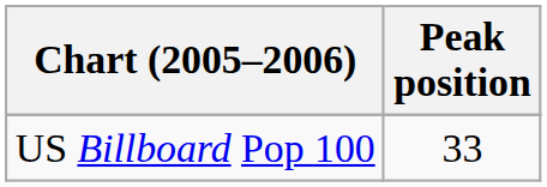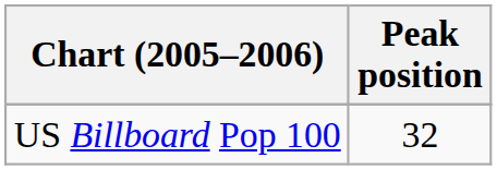US Billboard Pop 100 | Peak position: 33 -> 32
